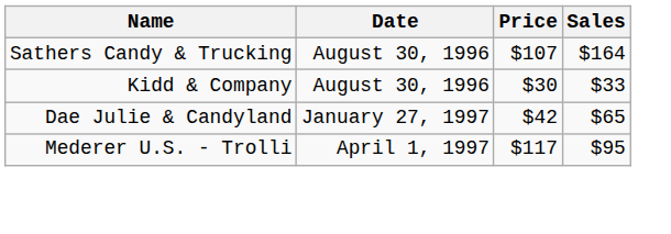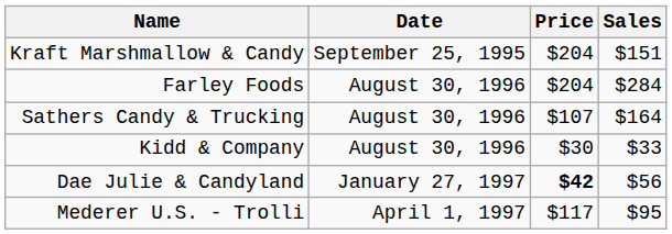+ row: Kraft Marshmallow & Candy | September 25, 1995 | $204 | $151
+ row: Farley Foods | August 30, 1996 | $204 | $284
Dae Julie & Candyland | Price: normal -> bold
Dae Julie & Candyland | Sales: $65 -> $56
